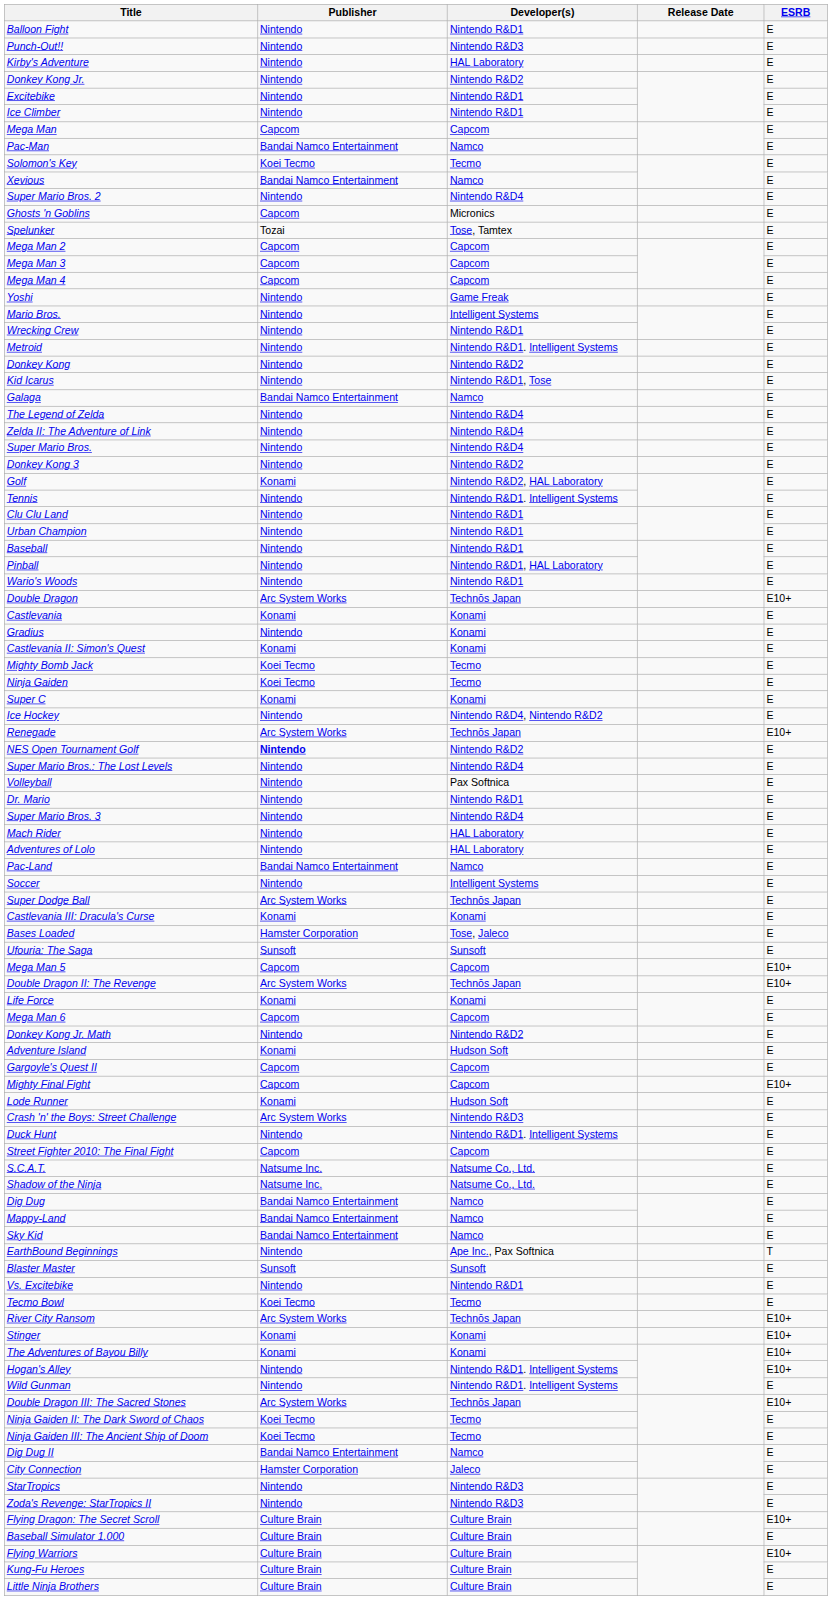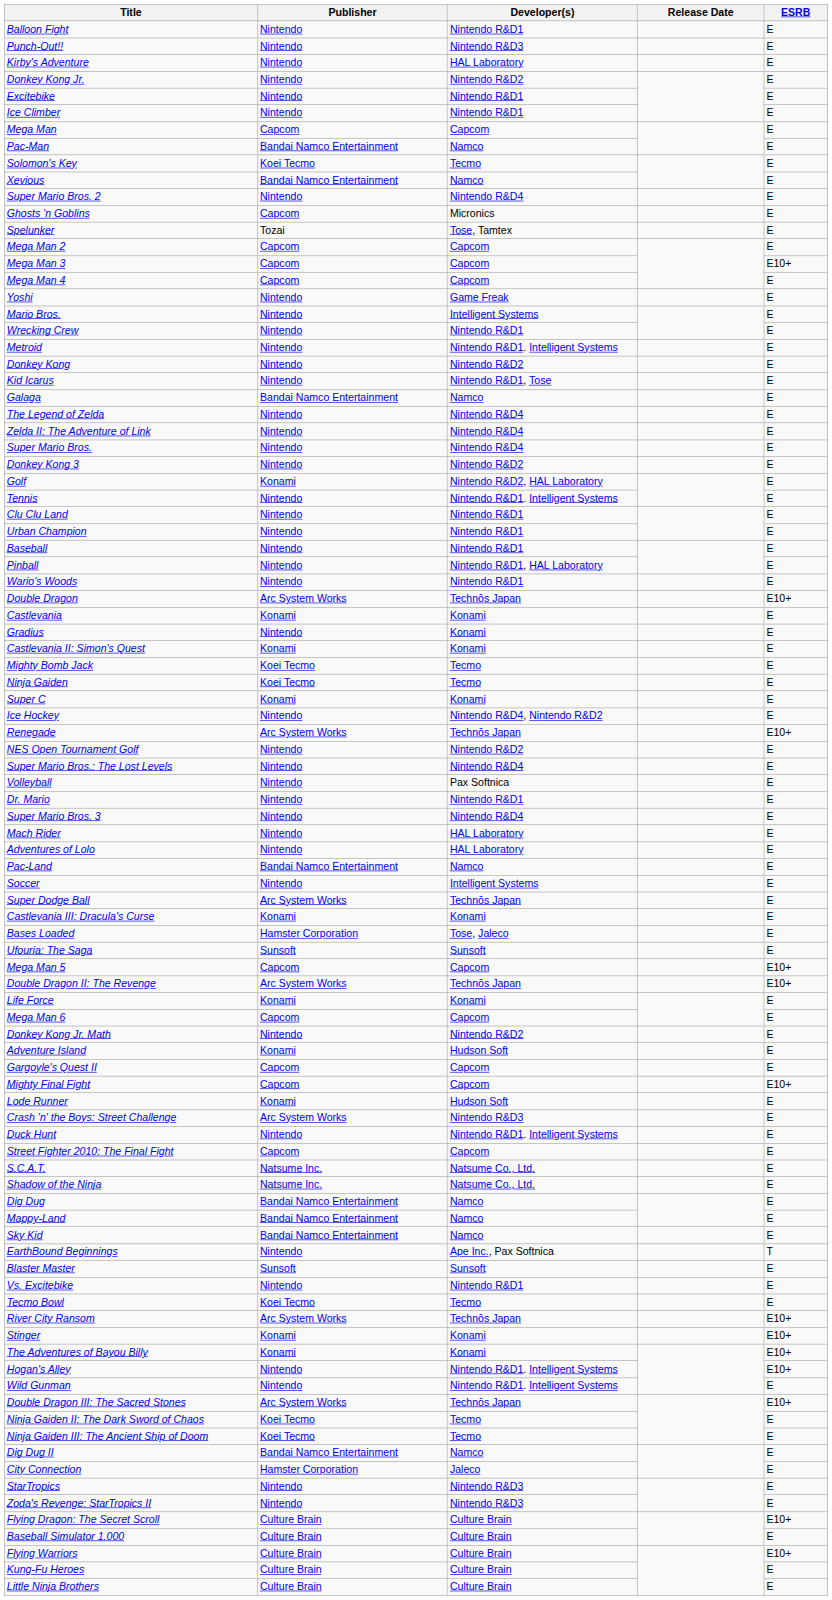Mega Man 3 | ESRB: E -> E10+
NES Open Tournament Golf | Publisher: bold -> normal
